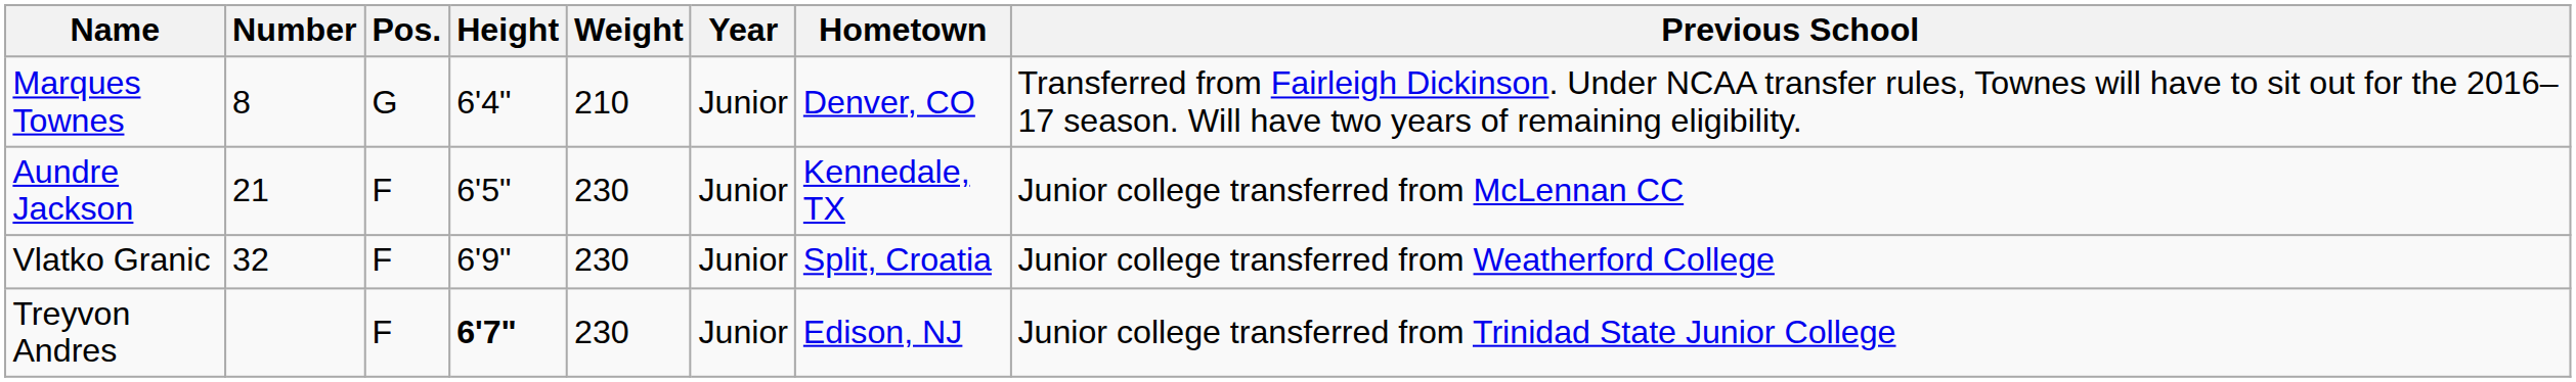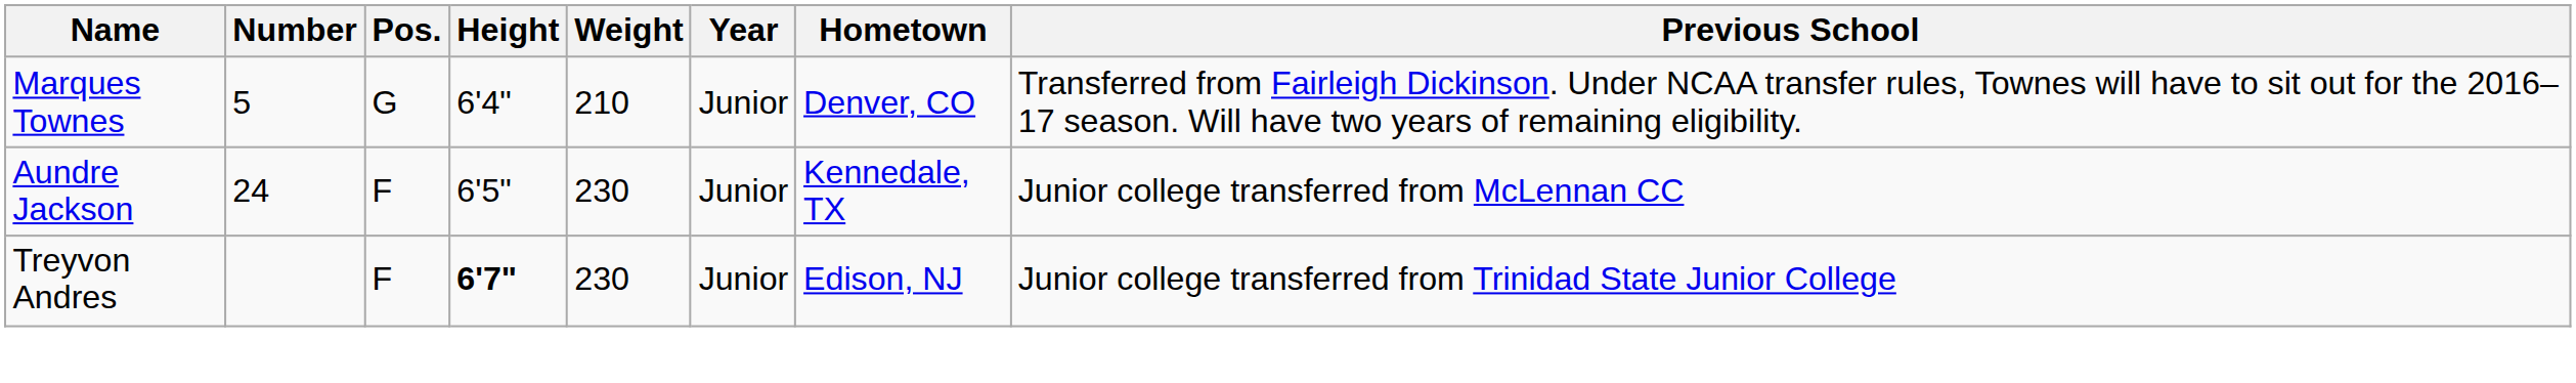Marques Townes | Number: 8 -> 5
Aundre Jackson | Number: 21 -> 24
- row: Vlatko Granic | 32 | F | 6'9" | 230 | Junior | Split, Croatia | Junior college transferred from Weatherford College
